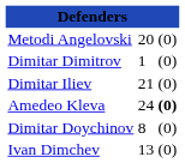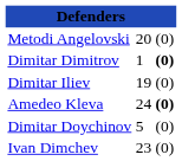Dimitar Dimitrov | column 3: normal -> bold
Dimitar Iliev | column 2: 21 -> 19
Dimitar Doychinov | column 2: 8 -> 5
Ivan Dimchev | column 2: 13 -> 23
